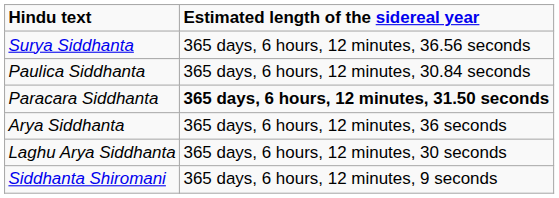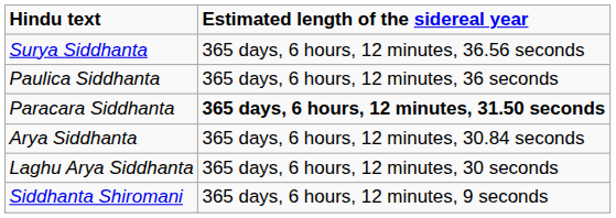Paulica Siddhanta | Estimated length of the sidereal year: 365 days, 6 hours, 12 minutes, 30.84 seconds -> 365 days, 6 hours, 12 minutes, 36 seconds
Arya Siddhanta | Estimated length of the sidereal year: 365 days, 6 hours, 12 minutes, 36 seconds -> 365 days, 6 hours, 12 minutes, 30.84 seconds
